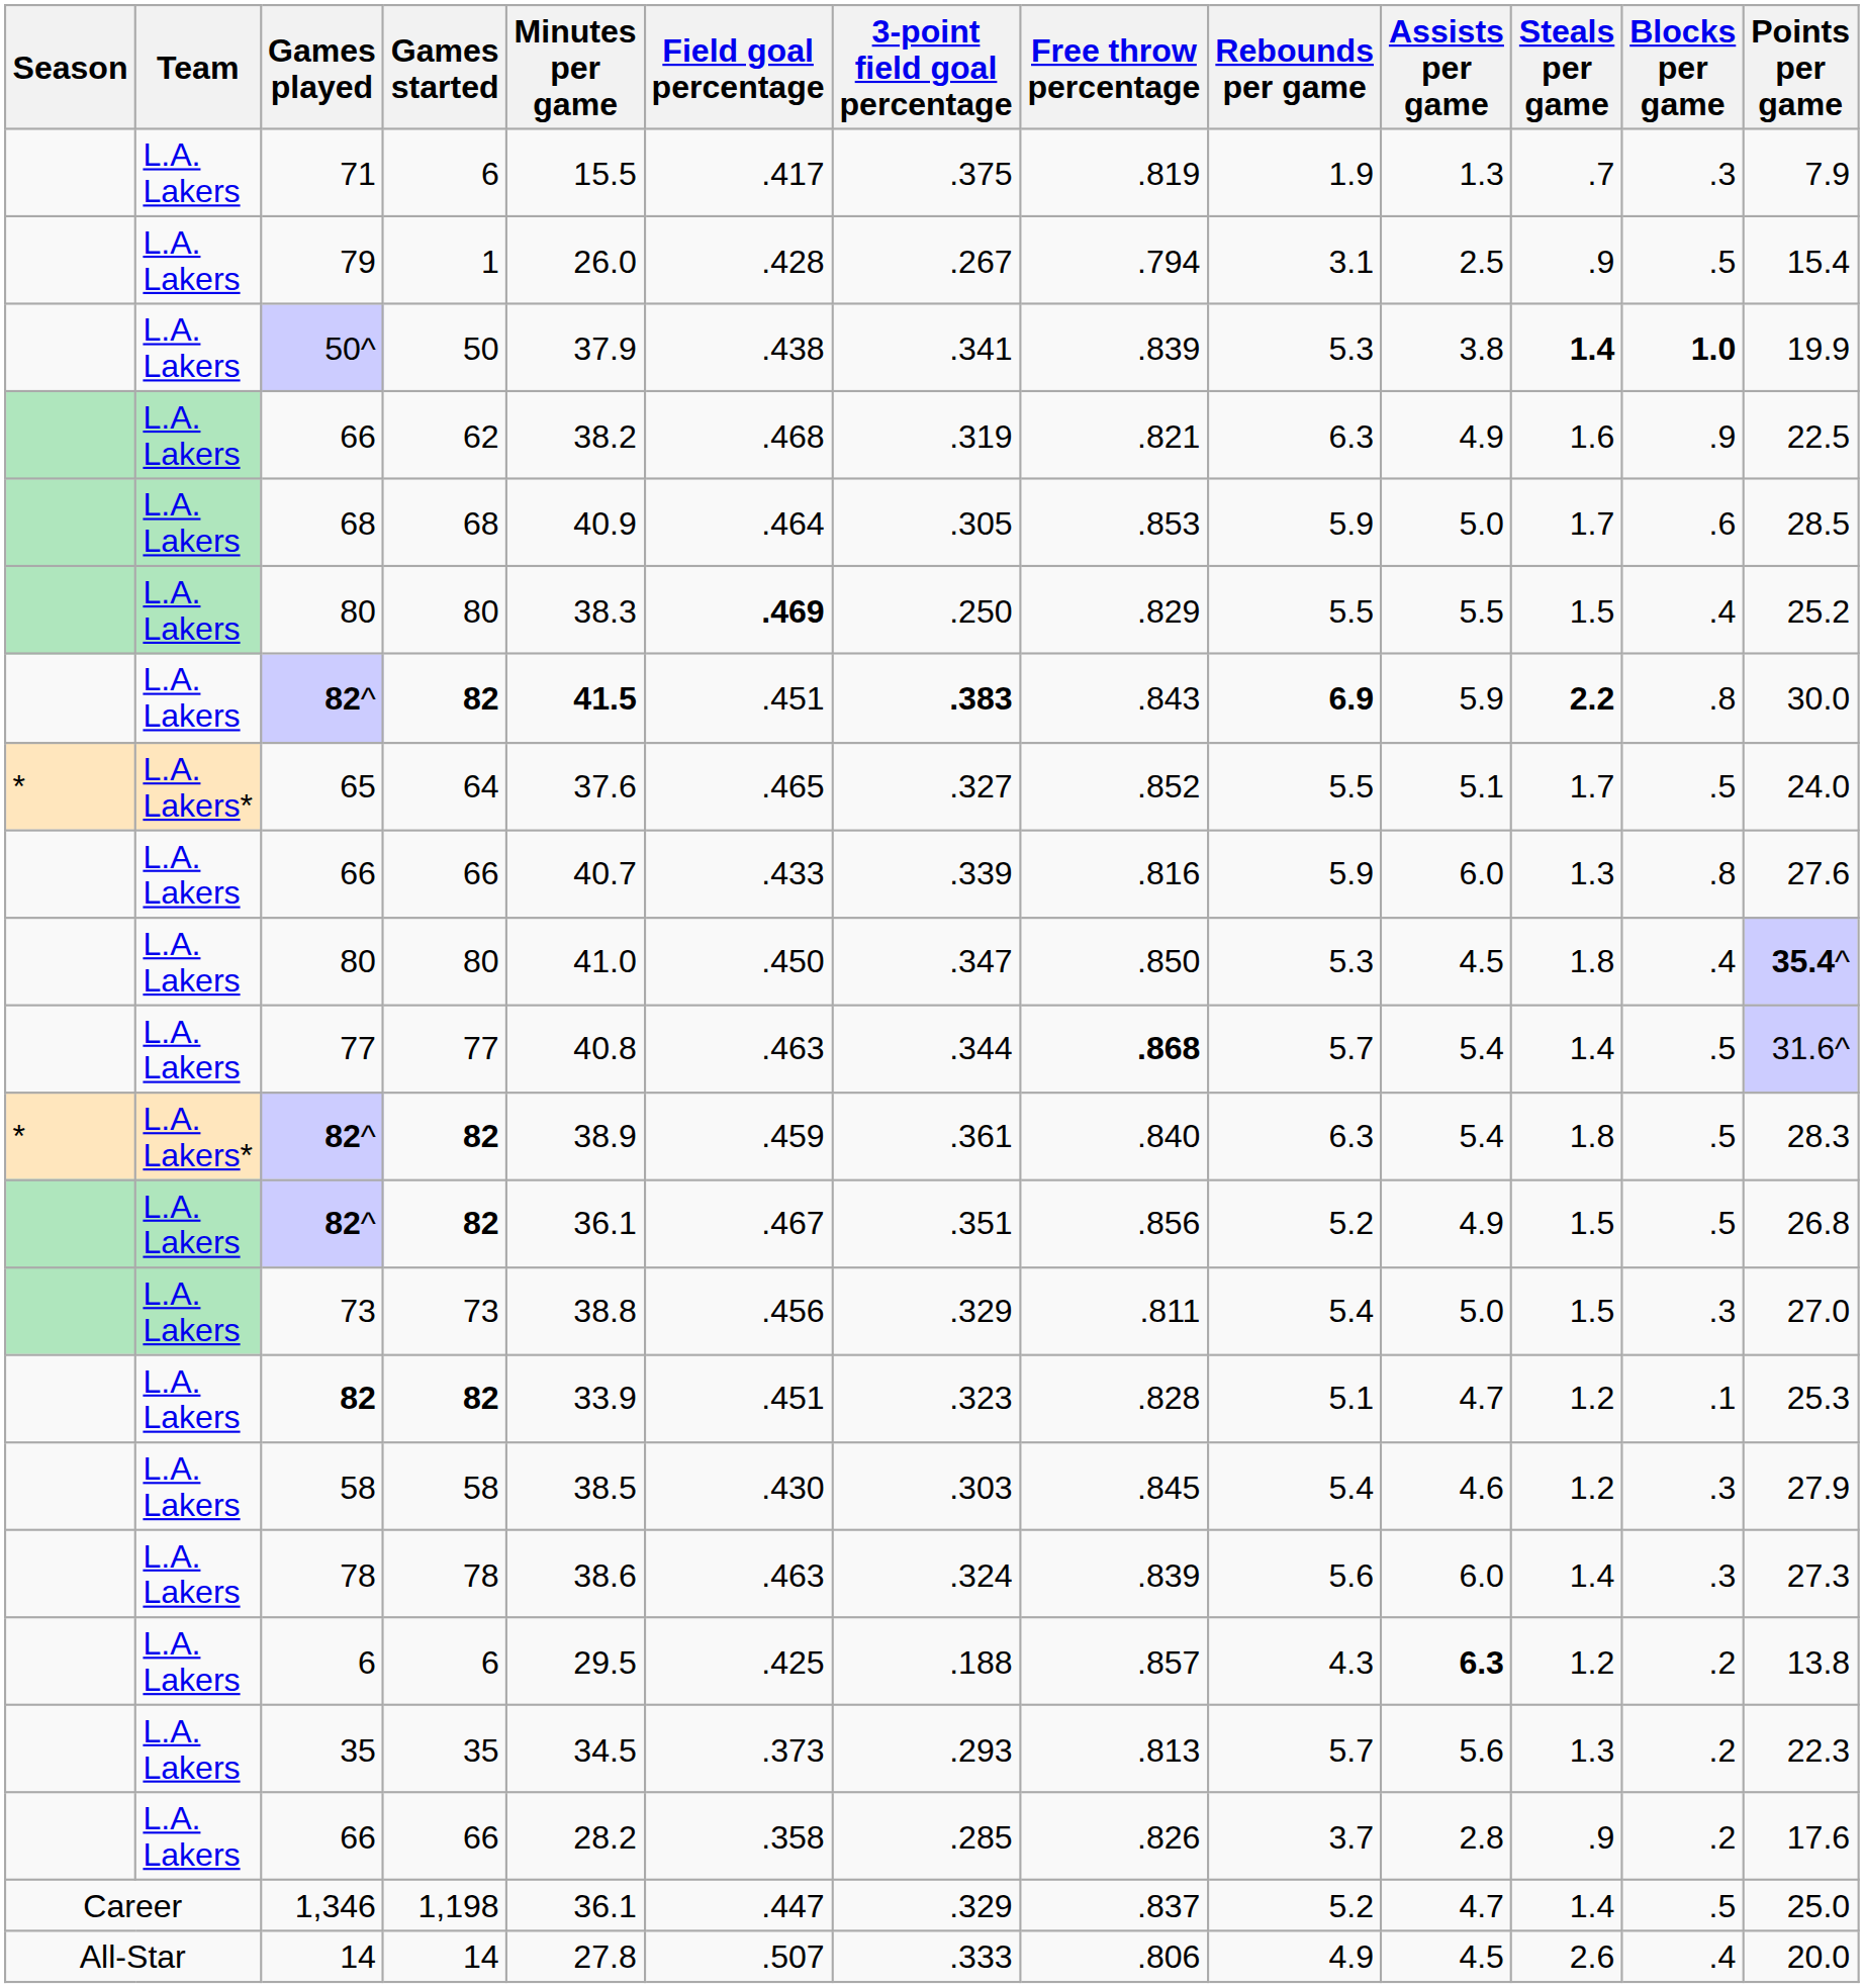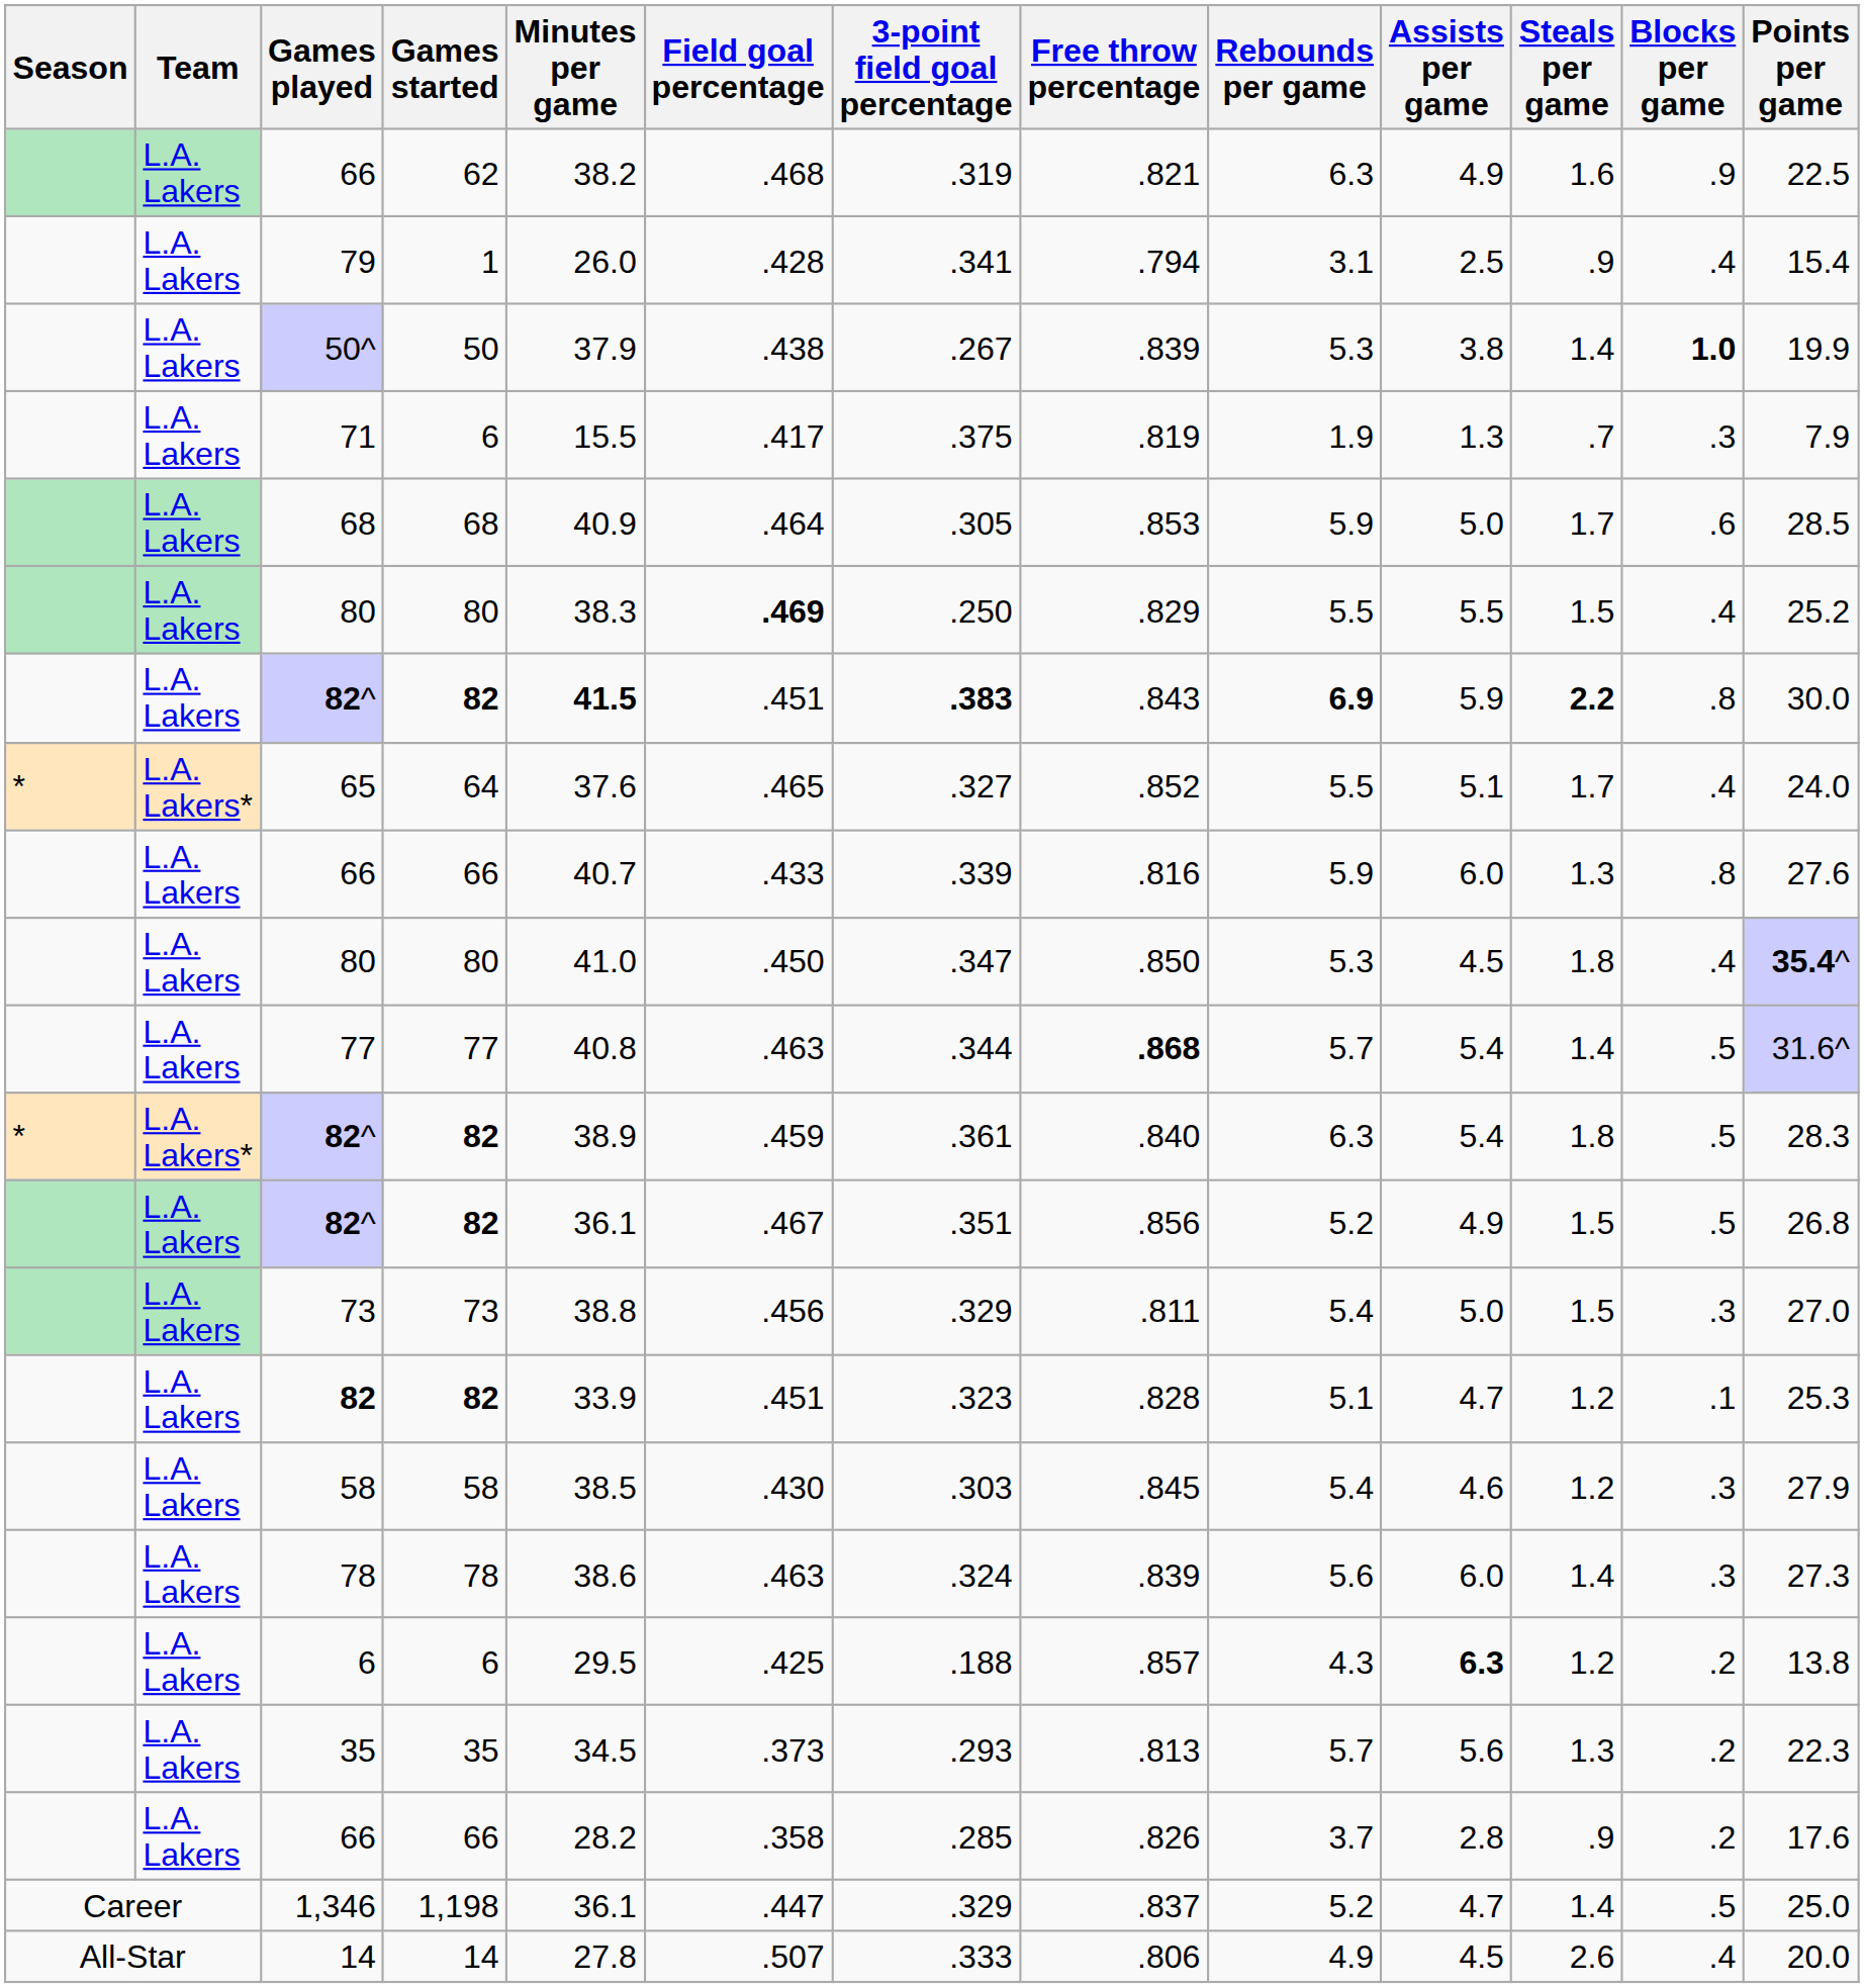rows swapped: 71 <-> 66 / 62
79 | 3-point field goal percentage: .267 -> .341
79 | Blocks per game: .5 -> .4
50^ | 3-point field goal percentage: .341 -> .267
50^ | Steals per game: bold -> normal
65 | Blocks per game: .5 -> .4
